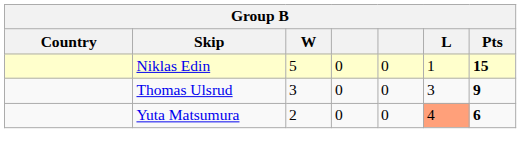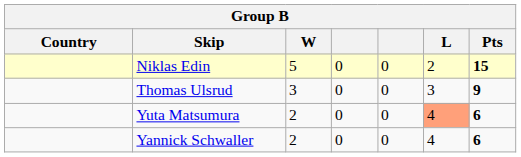Niklas Edin | L: 1 -> 2
+ row: Yannick Schwaller | 2 | 0 | 0 | 4 | 6
